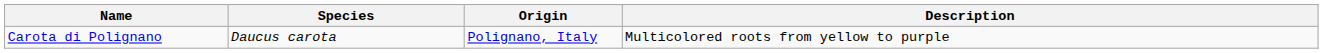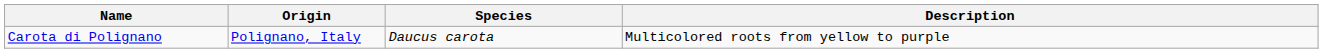columns swapped: Species <-> Origin
